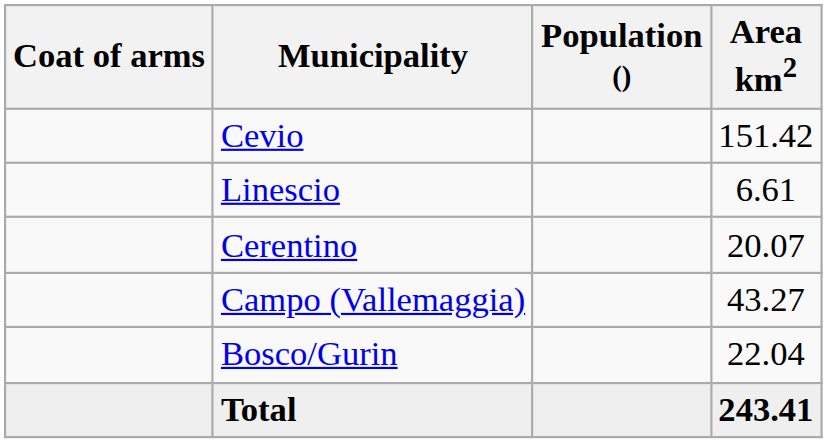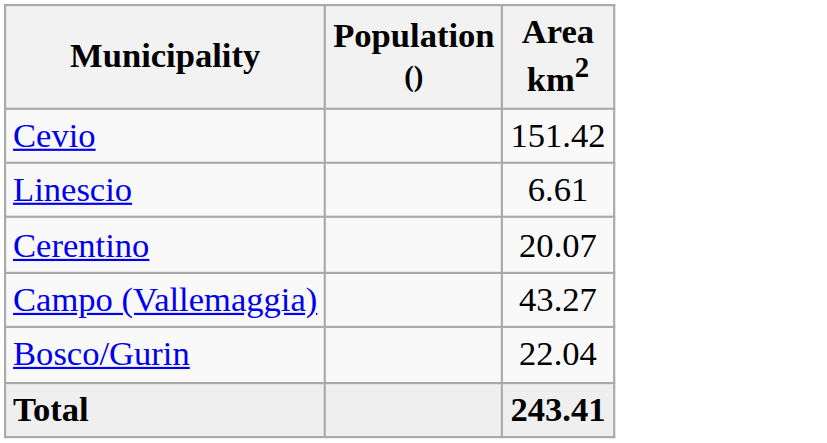- column: Coat of arms
